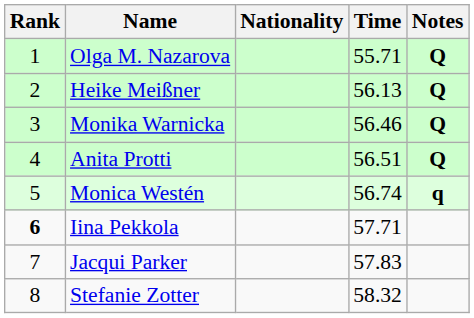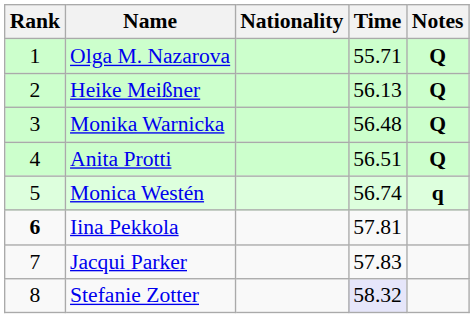Monika Warnicka | Time: 56.46 -> 56.48
Iina Pekkola | Time: 57.71 -> 57.81
Stefanie Zotter | Time: no background -> lavender background
